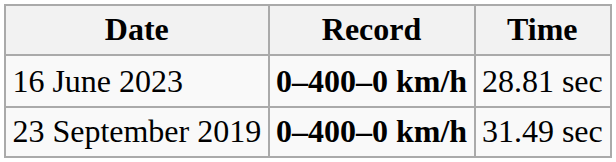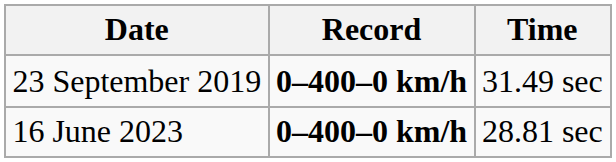rows swapped: 23 September 2019 <-> 16 June 2023
